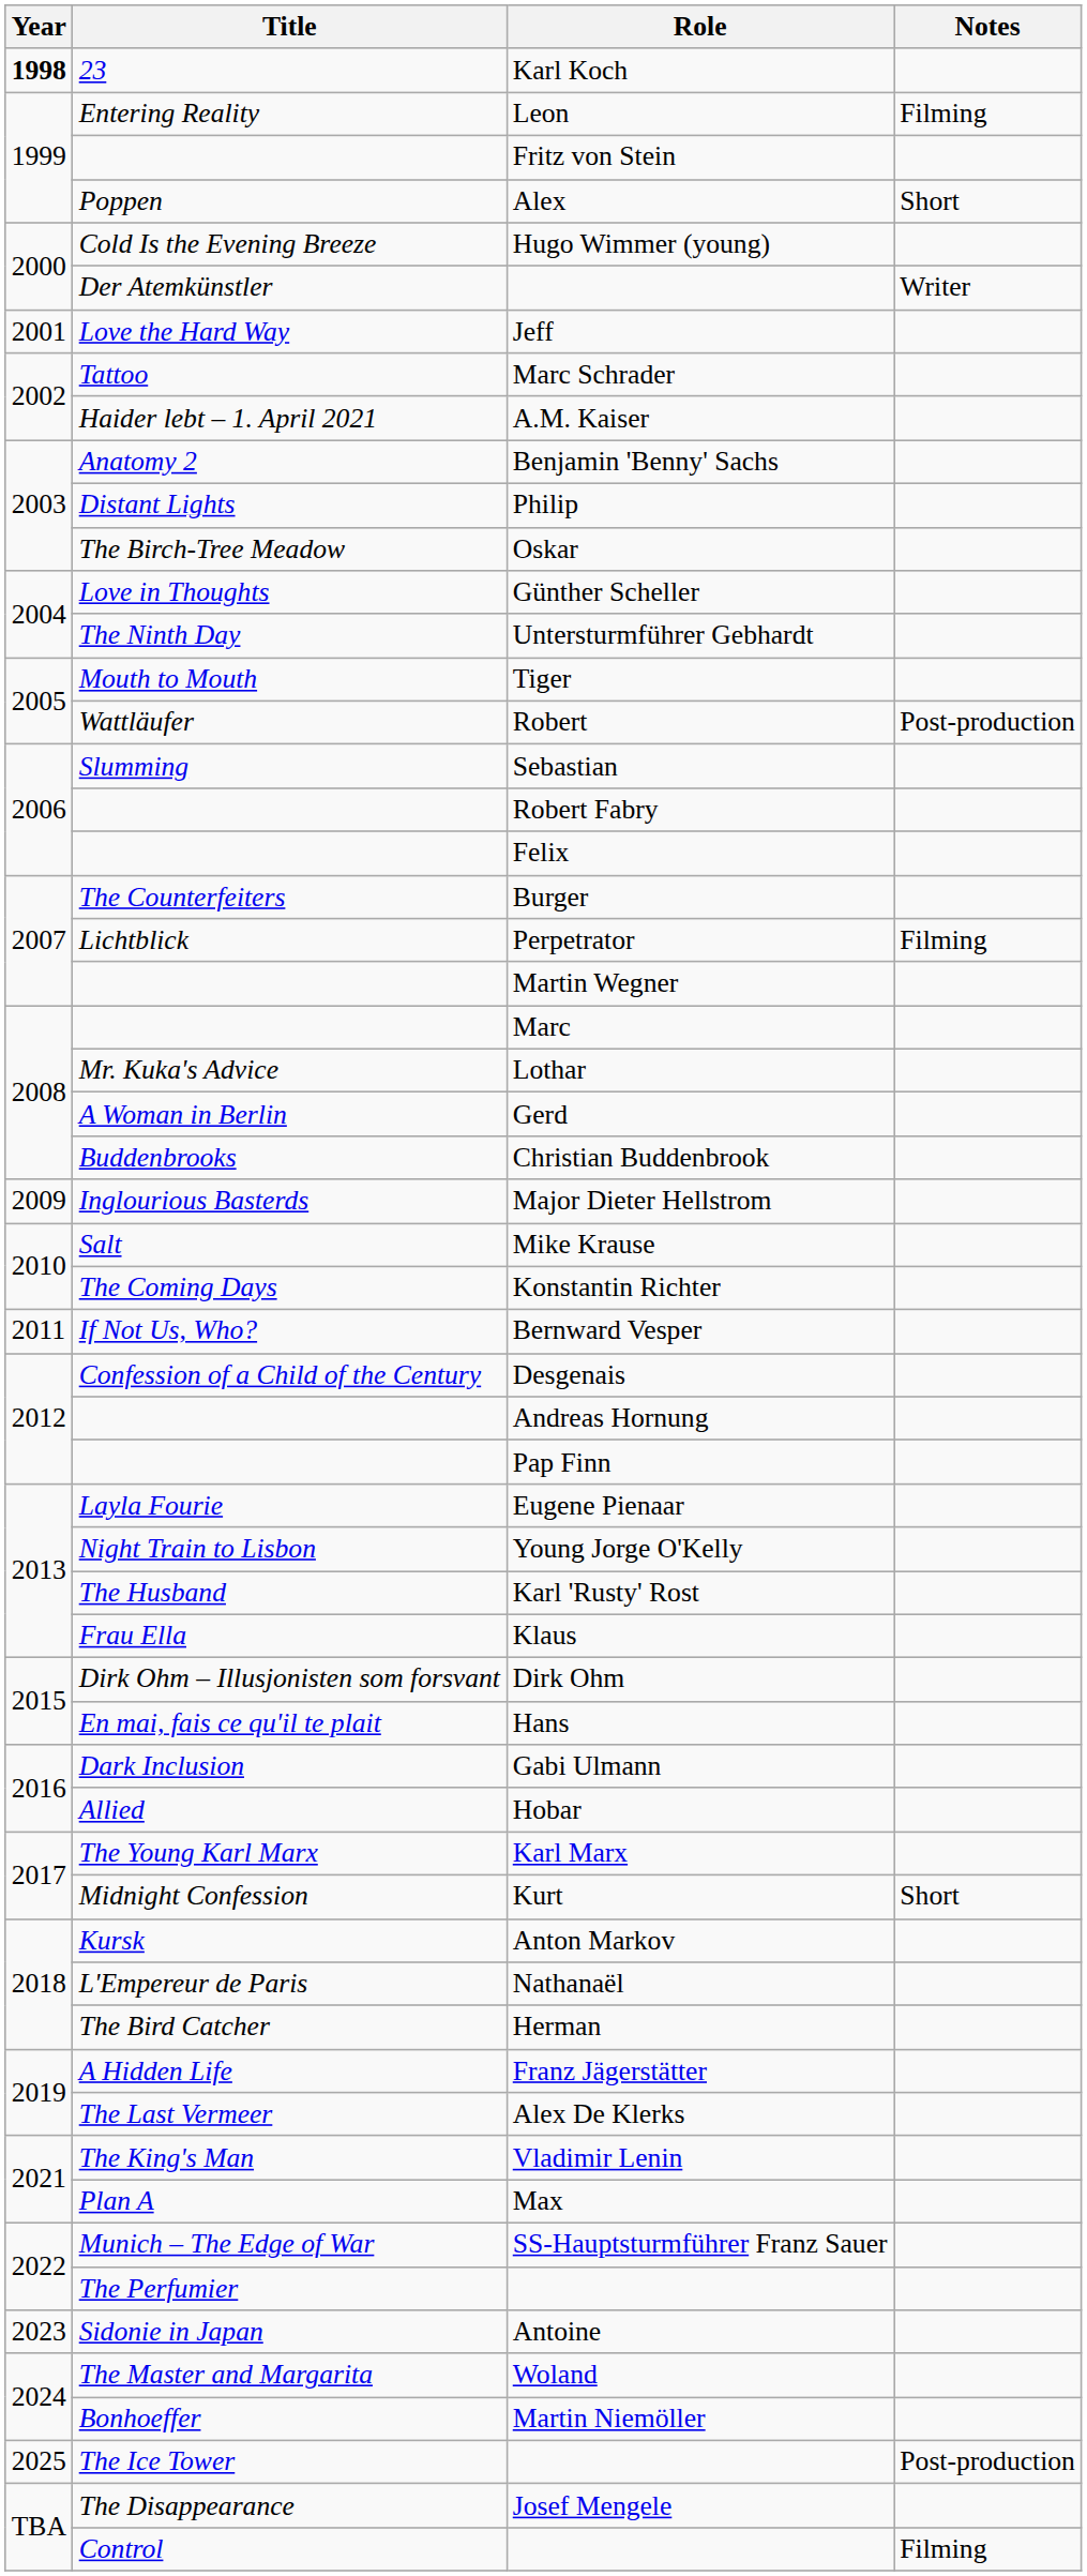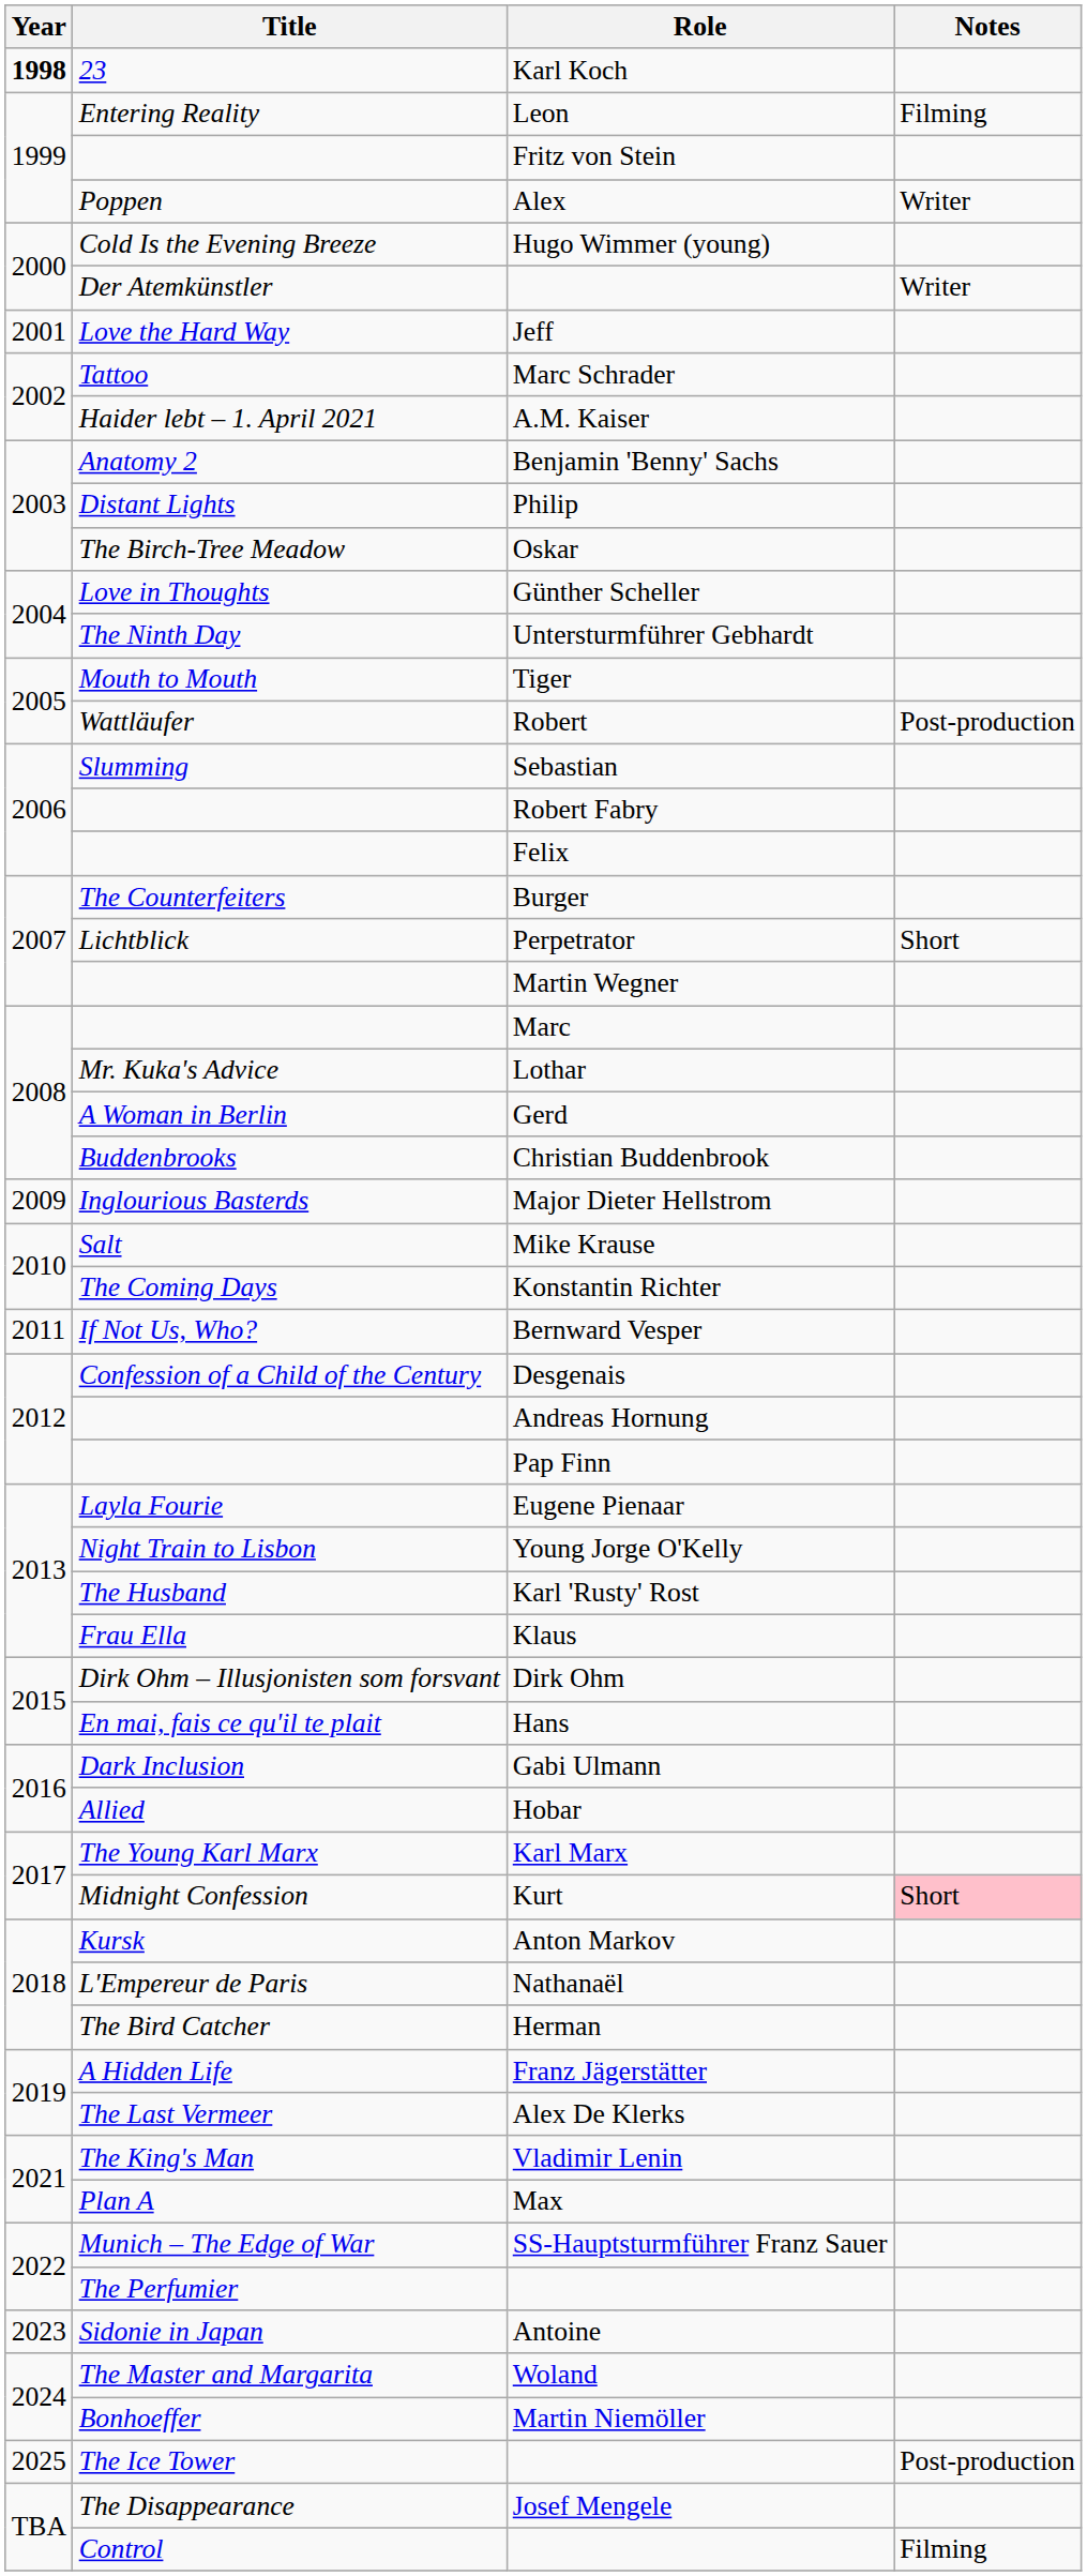Alex | Notes: Short -> Writer
Perpetrator | Notes: Filming -> Short
Kurt | Notes: no background -> pink background
